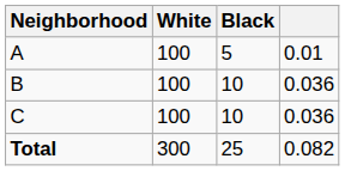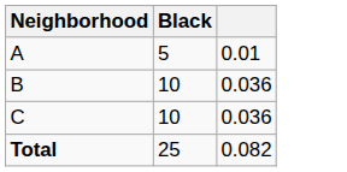- column: White | 100 | 100 | 100 | 300
